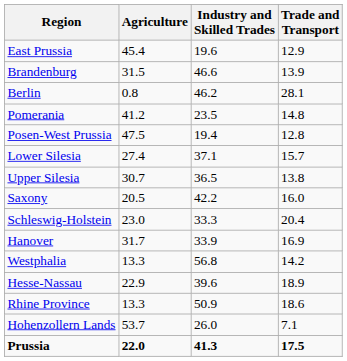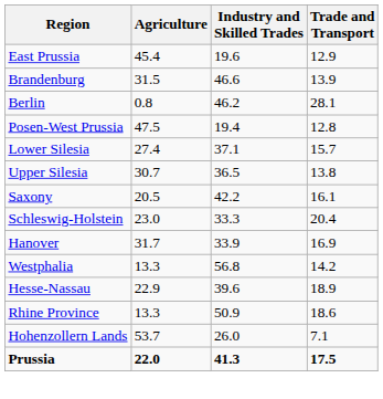- row: Pomerania | 41.2 | 23.5 | 14.8
Saxony | Trade and Transport: 16.0 -> 16.1
